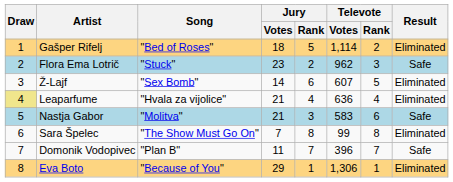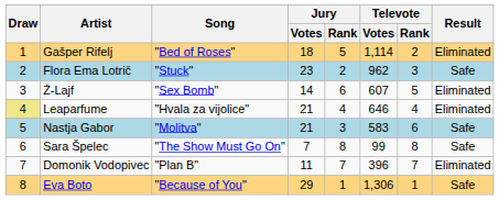Leaparfume | Televote / Votes: 636 -> 646
Sara Špelec | Result: Eliminated -> Safe
Domonik Vodopivec | Result: Safe -> Eliminated
Eva Boto | Result: Eliminated -> Safe
